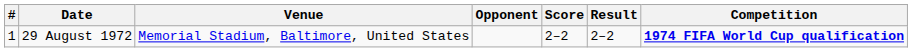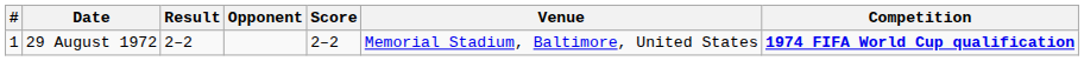columns swapped: Venue <-> Result
